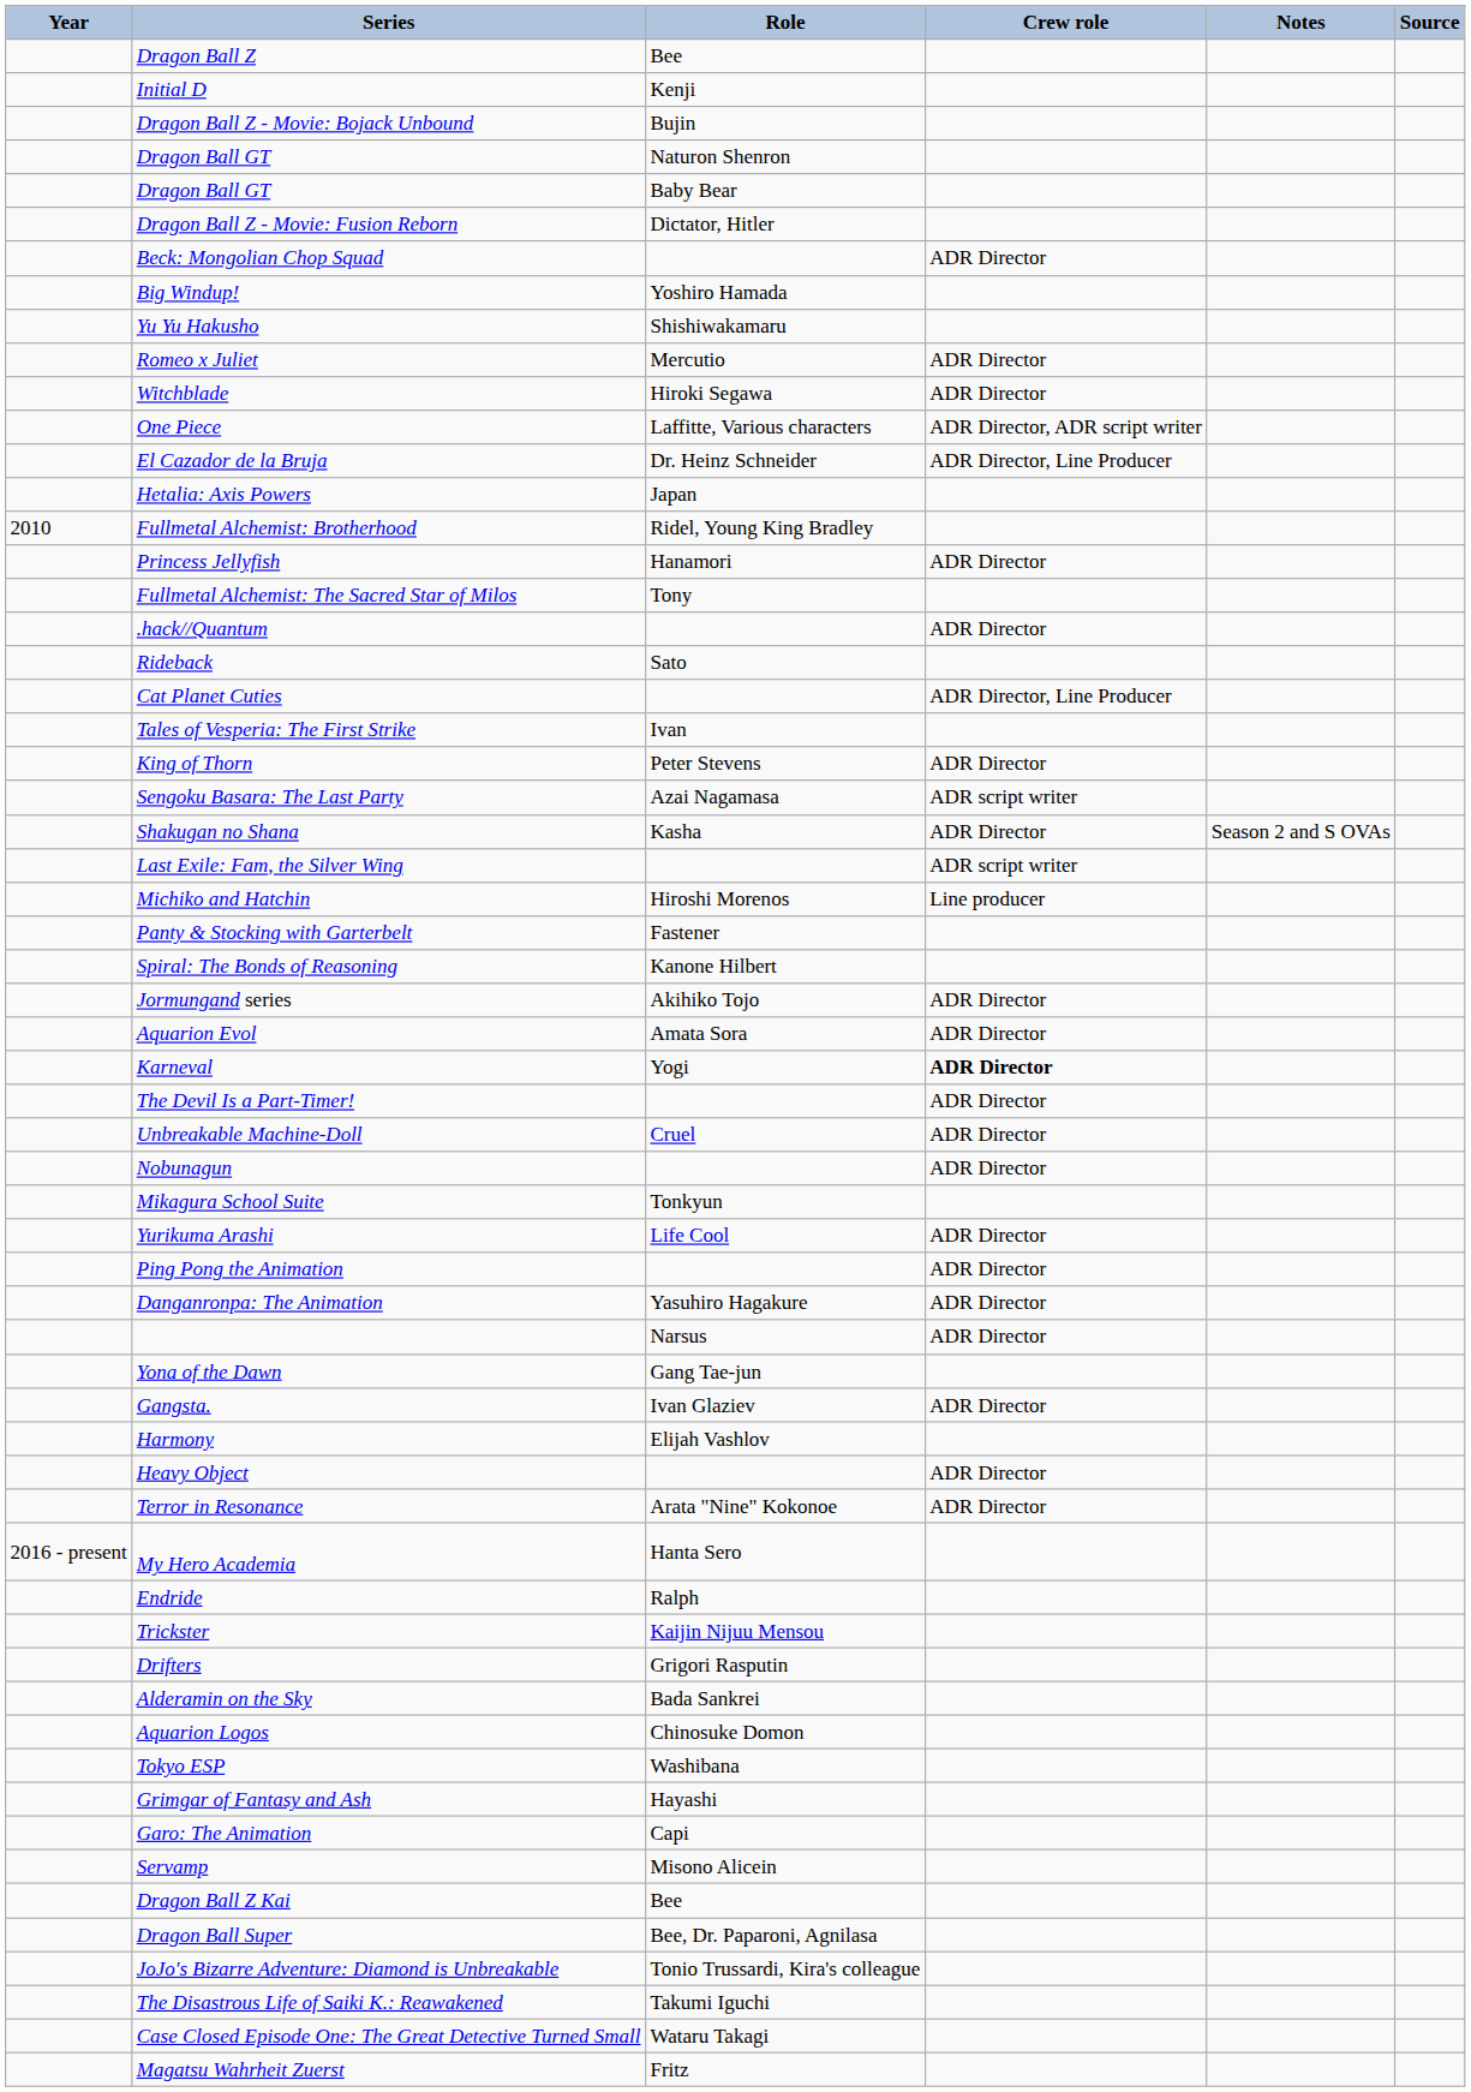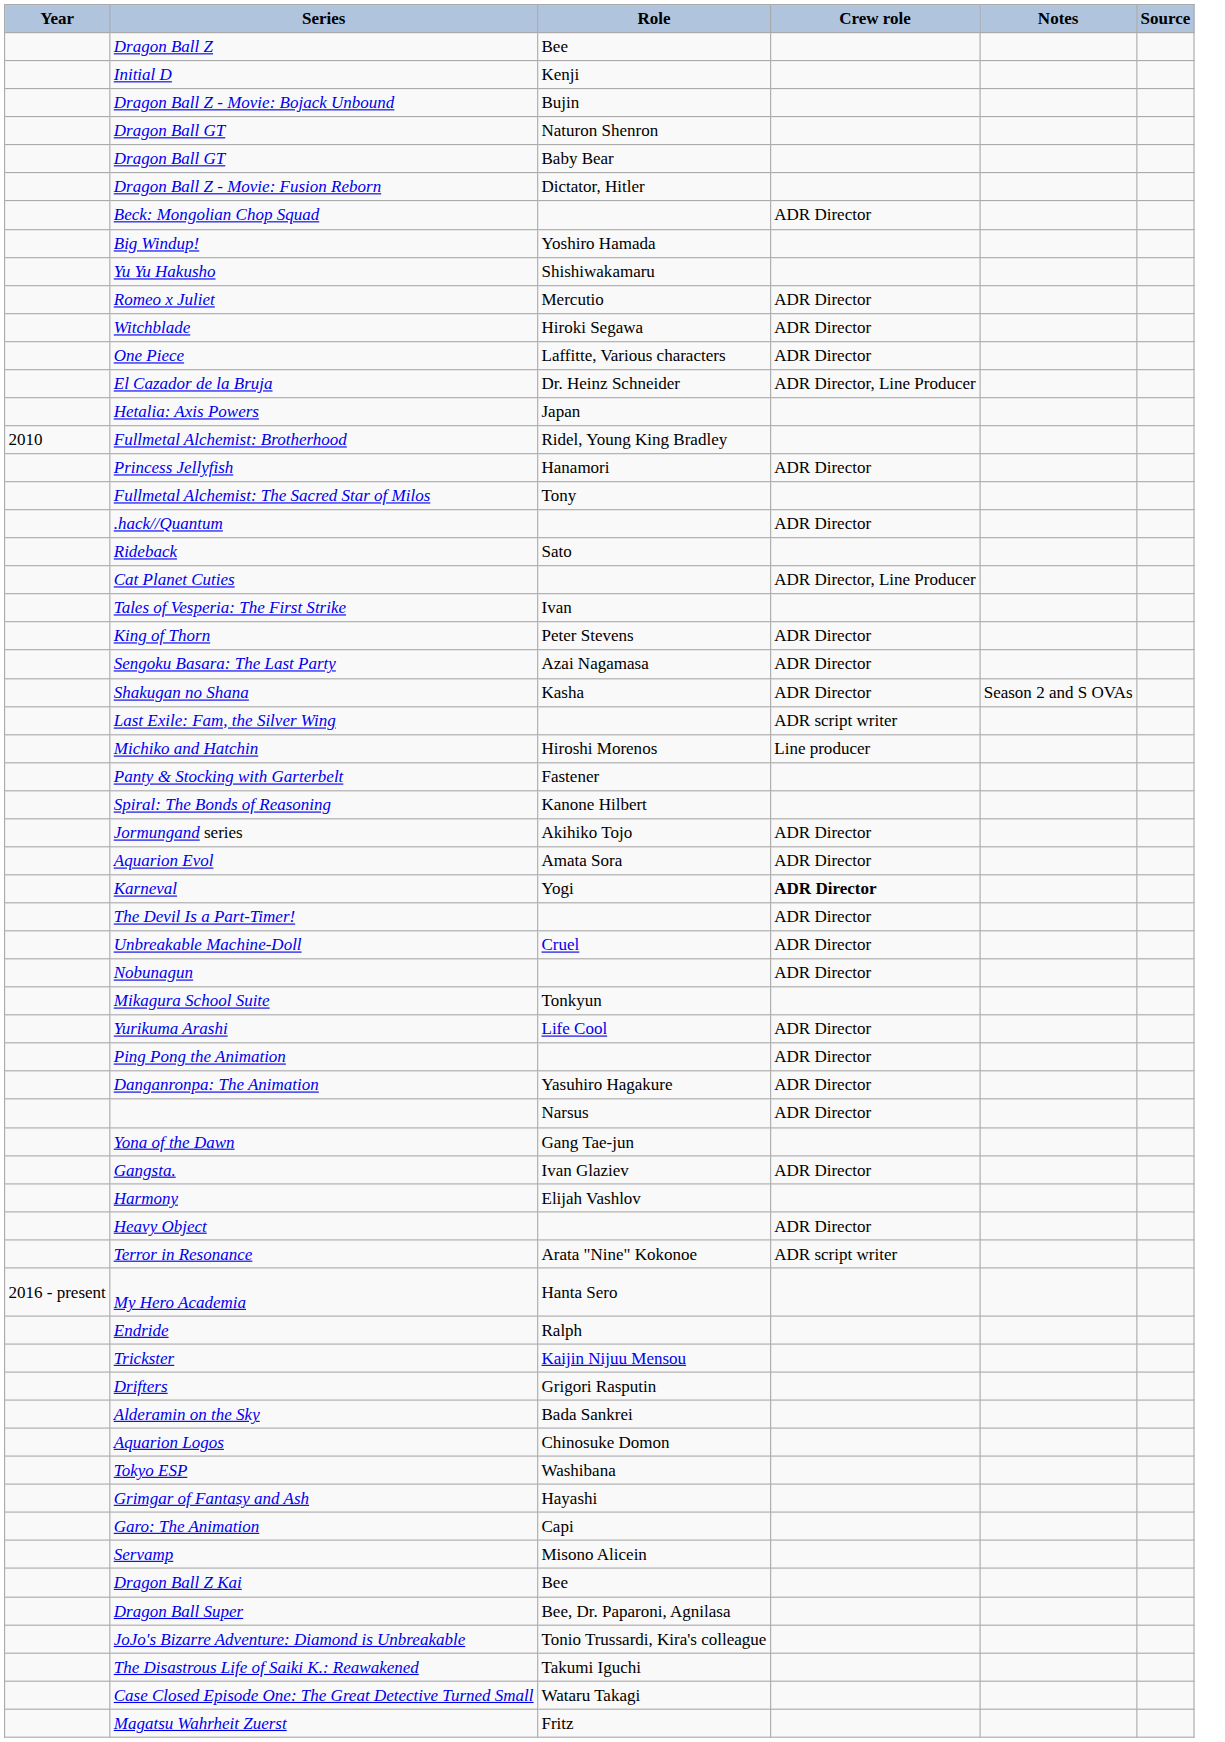One Piece | Crew role: ADR Director, ADR script writer -> ADR Director
Sengoku Basara: The Last Party | Crew role: ADR script writer -> ADR Director
Terror in Resonance | Crew role: ADR Director -> ADR script writer
